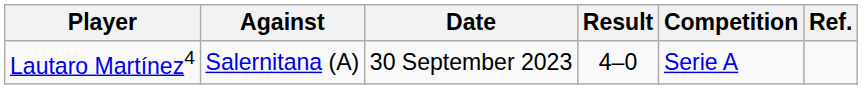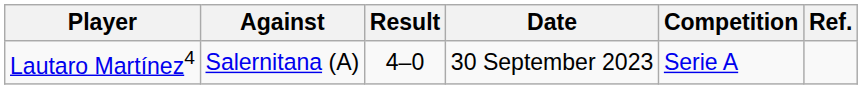columns swapped: Result <-> Date
